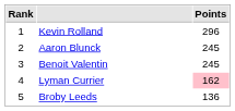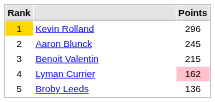Kevin Rolland | Rank: no background -> gold background
Benoit Valentin | Points: 245 -> 215
